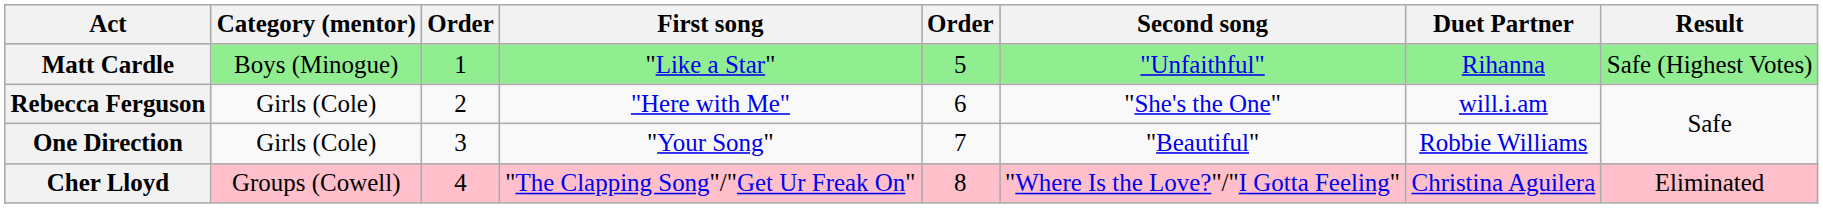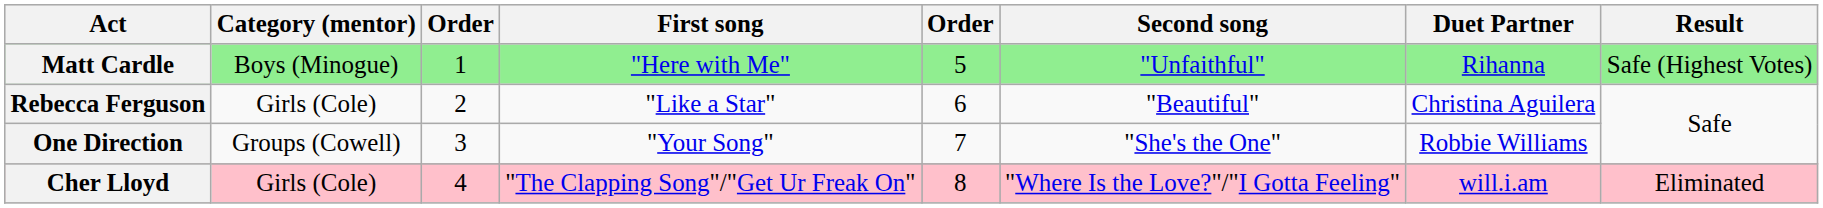Matt Cardle | First song: "Like a Star" -> "Here with Me"
Rebecca Ferguson | First song: "Here with Me" -> "Like a Star"
Rebecca Ferguson | Second song: "She's the One" -> "Beautiful"
Rebecca Ferguson | Duet Partner: will.i.am -> Christina Aguilera
One Direction | Category (mentor): Girls (Cole) -> Groups (Cowell)
One Direction | Second song: "Beautiful" -> "She's the One"
Cher Lloyd | Category (mentor): Groups (Cowell) -> Girls (Cole)
Cher Lloyd | Duet Partner: Christina Aguilera -> will.i.am
